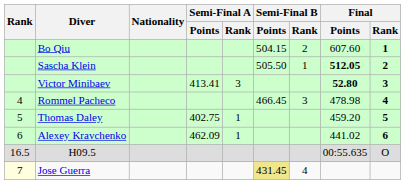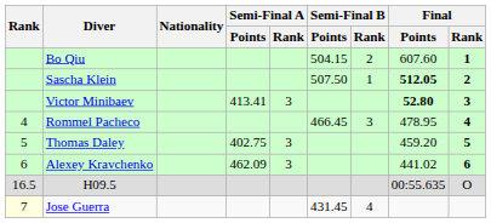Sascha Klein | Semi-Final B / Points: 505.50 -> 507.50
Rommel Pacheco | Final / Points: 478.98 -> 478.95
Thomas Daley | Semi-Final A / Rank: 1 -> 3
Alexey Kravchenko | Semi-Final A / Rank: 1 -> 3
Jose Guerra | Semi-Final B / Points: khaki background -> no background
